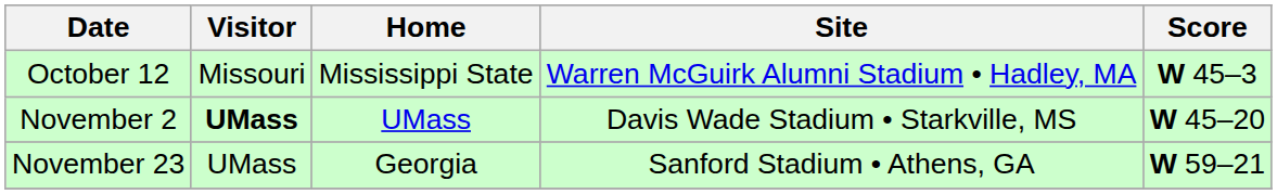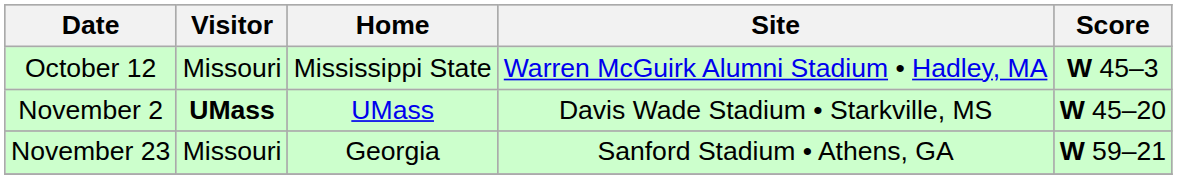November 23 | Visitor: UMass -> Missouri
